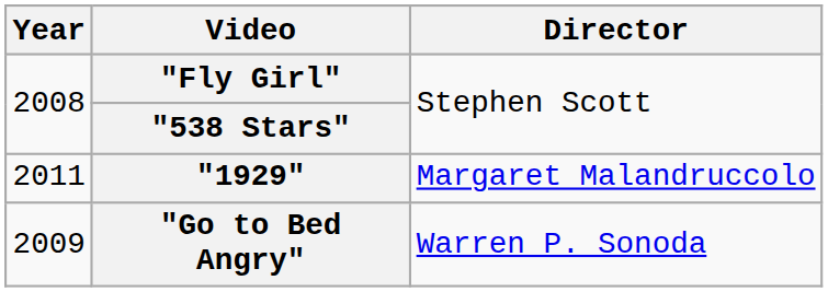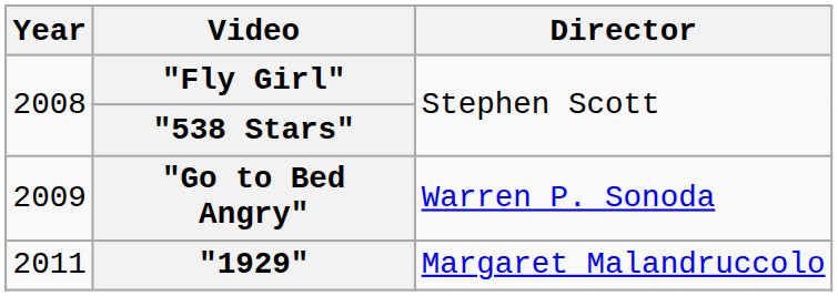rows swapped: "Go to Bed Angry" <-> "1929"
